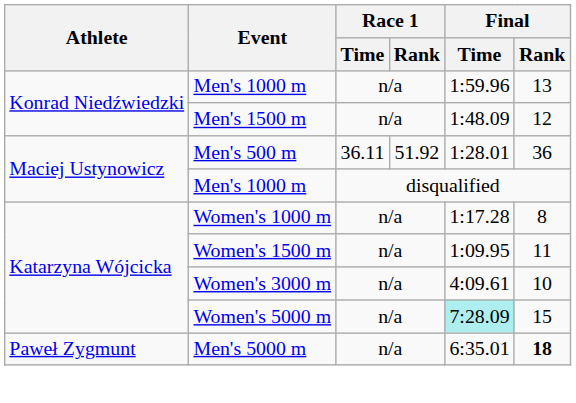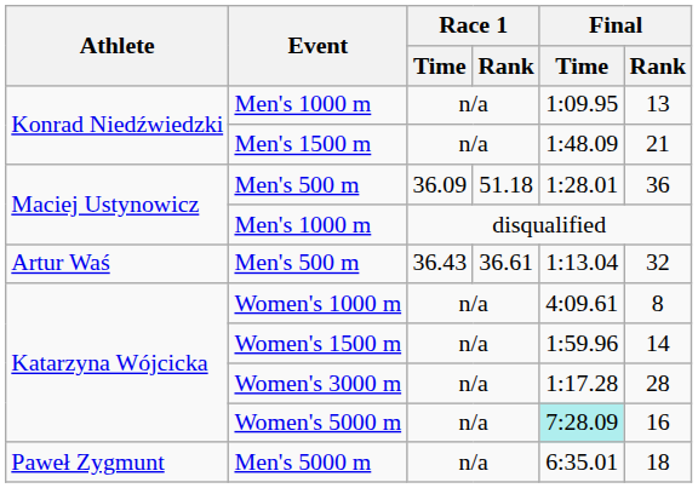Konrad Niedźwiedzki / Men's 1000 m | Final / Time: 1:59.96 -> 1:09.95
Men's 1500 m | Final / Rank: 12 -> 21
Maciej Ustynowicz / Men's 500 m | Race 1 / Time: 36.11 -> 36.09
Maciej Ustynowicz / Men's 500 m | Race 1 / Rank: 51.92 -> 51.18
+ row: Artur Waś | Men's 500 m | 36.43 | 36.61 | 1:13.04 | 32
Women's 1000 m | Final / Time: 1:17.28 -> 4:09.61
Women's 1500 m | Final / Time: 1:09.95 -> 1:59.96
Women's 1500 m | Final / Rank: 11 -> 14
Women's 3000 m | Final / Time: 4:09.61 -> 1:17.28
Women's 3000 m | Final / Rank: 10 -> 28
Women's 5000 m | Final / Rank: 15 -> 16
Men's 5000 m | Final / Rank: bold -> normal
